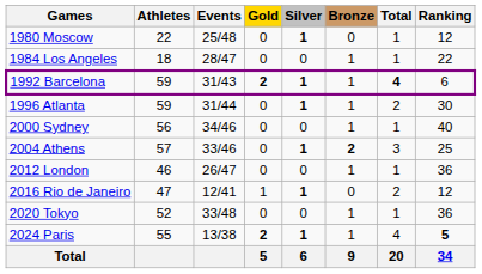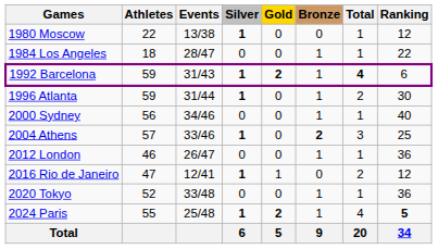columns swapped: Gold <-> Silver
1980 Moscow | Events: 25/48 -> 13/38
2024 Paris | Events: 13/38 -> 25/48
